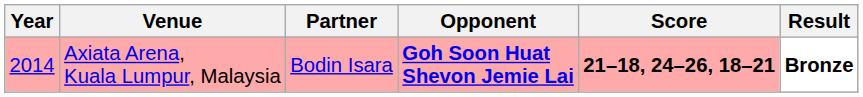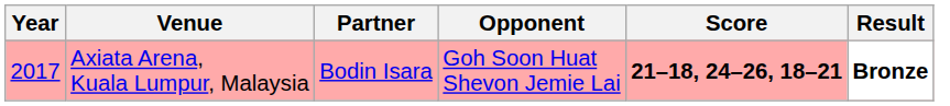Axiata Arena, Kuala Lumpur, Malaysia | Year: 2014 -> 2017
Axiata Arena, Kuala Lumpur, Malaysia | Opponent: bold -> normal
